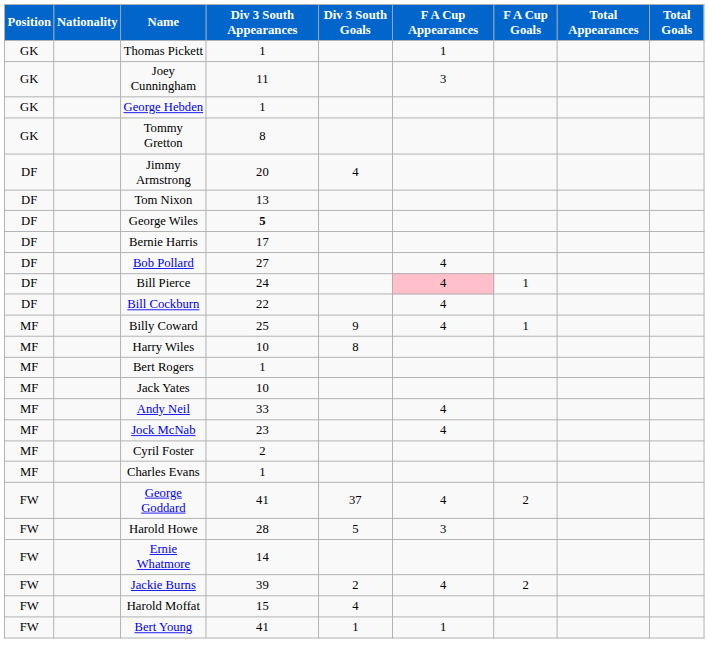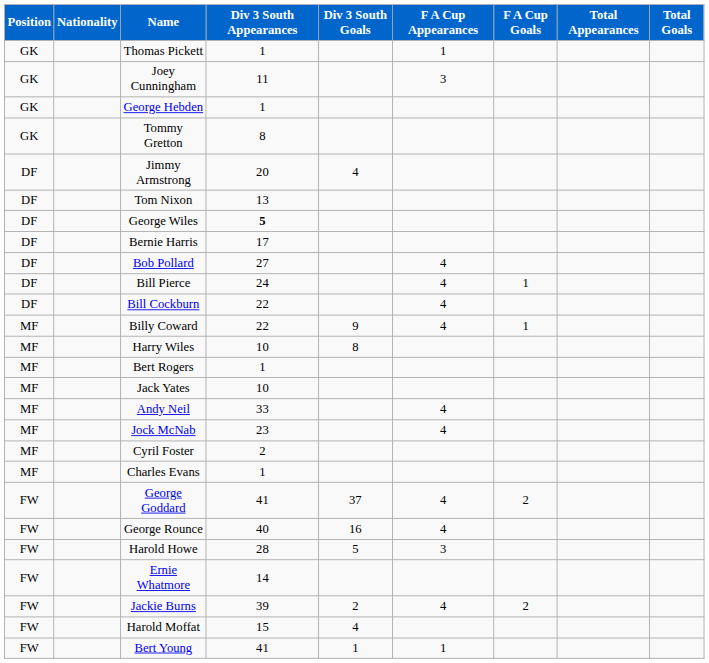Bill Pierce | F A Cup Appearances: pink background -> no background
Billy Coward | Div 3 South Appearances: 25 -> 22
+ row: FW | George Rounce | 40 | 16 | 4
